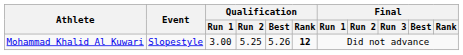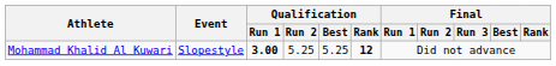Mohammad Khalid Al Kuwari | Qualification / Run 1: normal -> bold
Mohammad Khalid Al Kuwari | Qualification / Best: 5.26 -> 5.25
